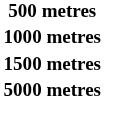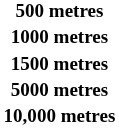+ row: 10,000 metres
